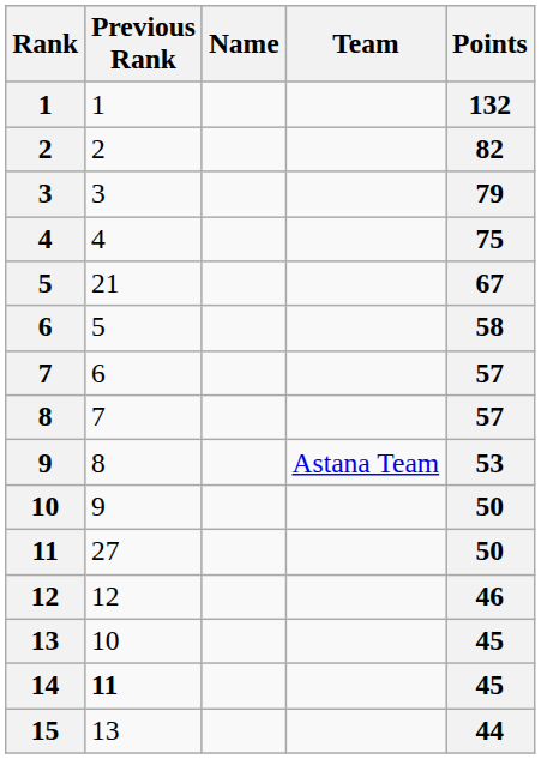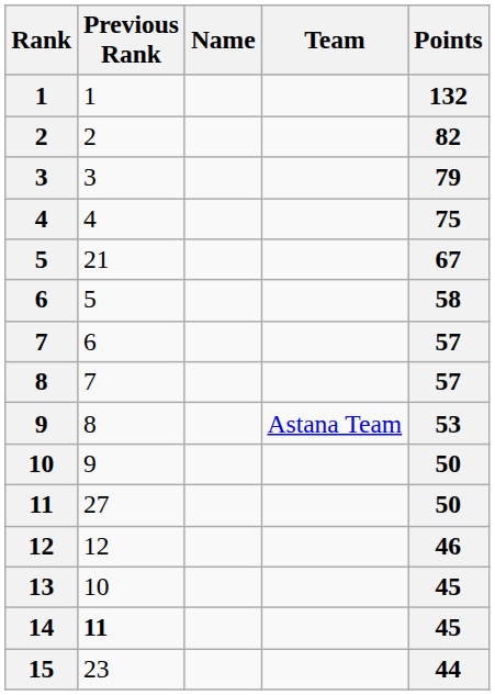15 | Previous Rank: 13 -> 23
